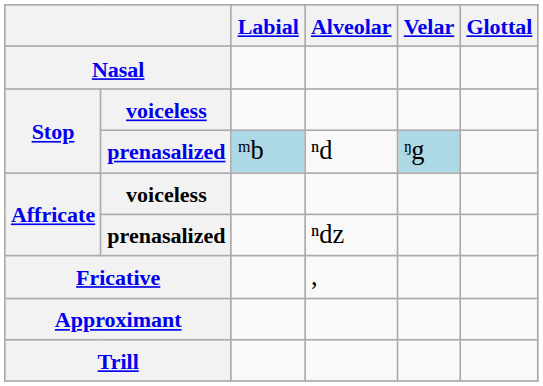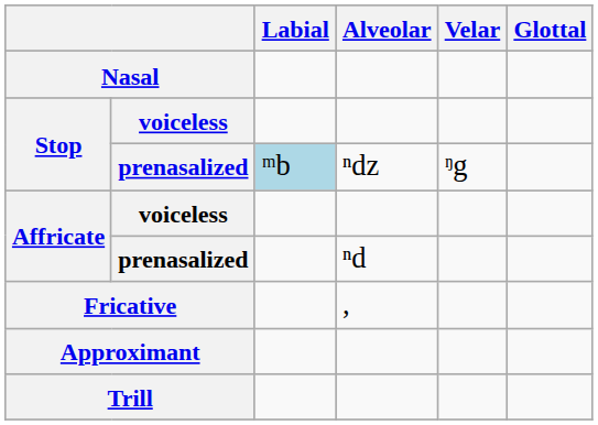Stop / prenasalized | Alveolar: ⁿd -> ⁿdz
Stop / prenasalized | Velar: lightblue background -> no background
Affricate / prenasalized | Alveolar: ⁿdz -> ⁿd
